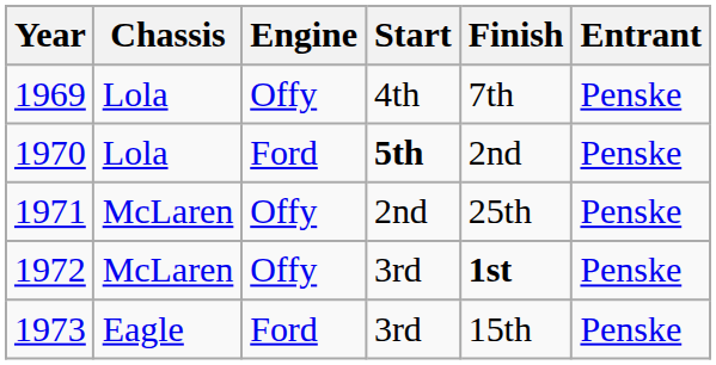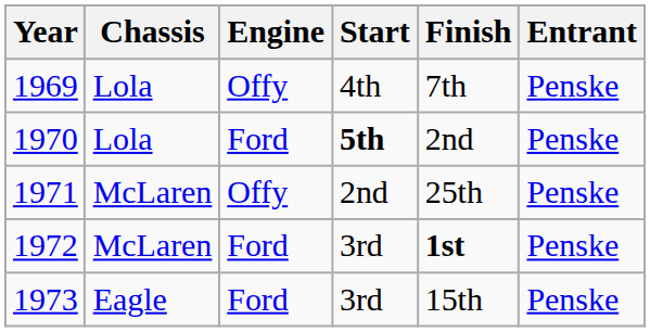1972 | Engine: Offy -> Ford
